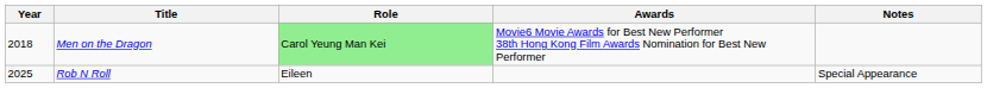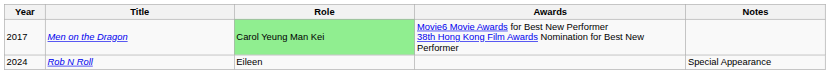Men on the Dragon | Year: 2018 -> 2017
Rob N Roll | Year: 2025 -> 2024
